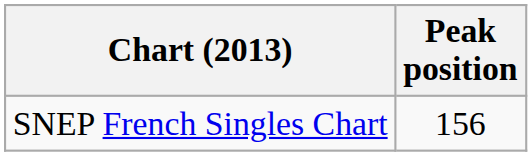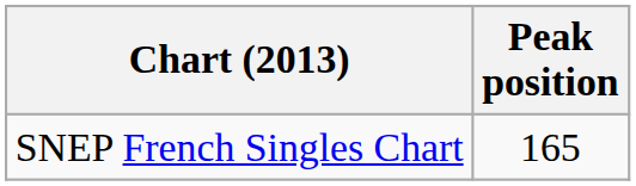SNEP French Singles Chart | Peak position: 156 -> 165
